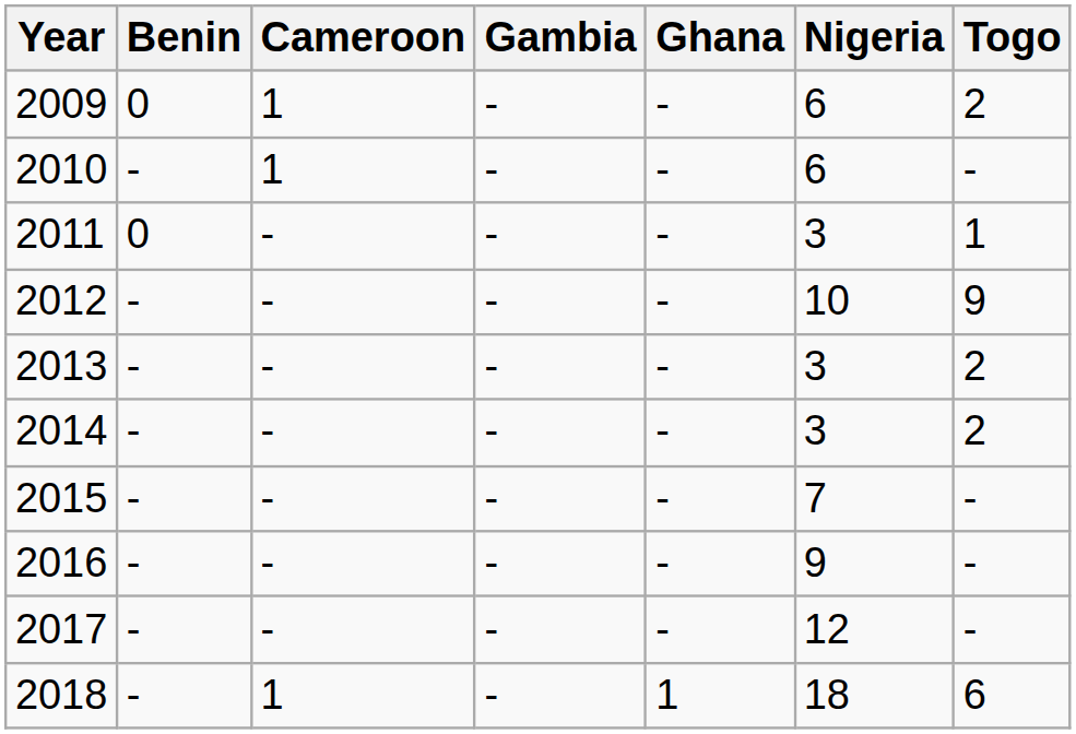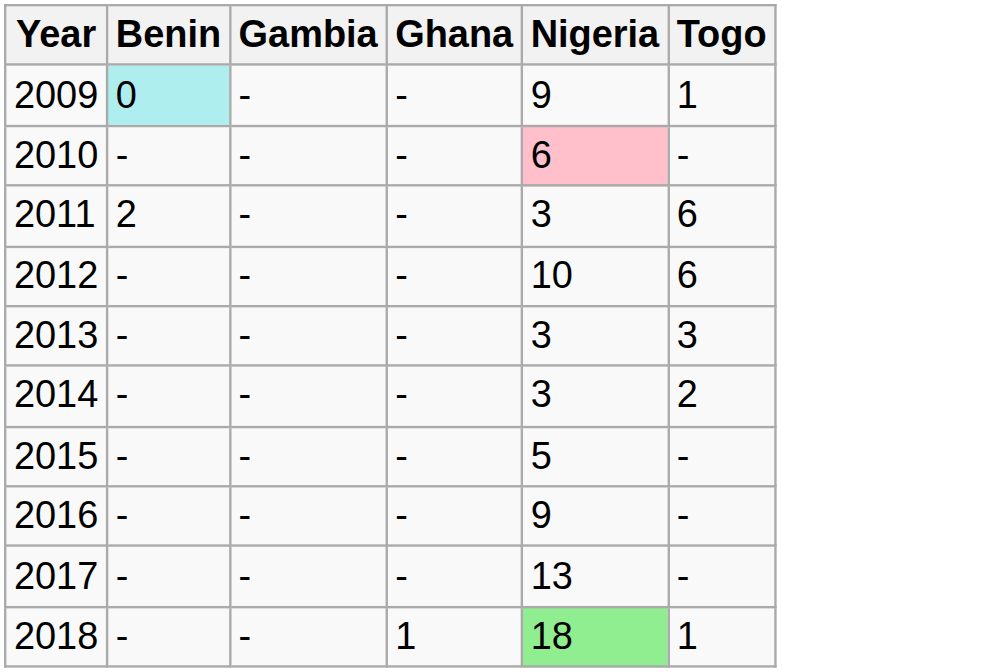- column: Cameroon | 1 | 1 | - | - | - | - | - | - | - | 1
2009 | Benin: no background -> paleturquoise background
2009 | Nigeria: 6 -> 9
2009 | Togo: 2 -> 1
2010 | Nigeria: no background -> pink background
2011 | Benin: 0 -> 2
2011 | Togo: 1 -> 6
2012 | Togo: 9 -> 6
2013 | Togo: 2 -> 3
2015 | Nigeria: 7 -> 5
2017 | Nigeria: 12 -> 13
2018 | Nigeria: no background -> lightgreen background
2018 | Togo: 6 -> 1
